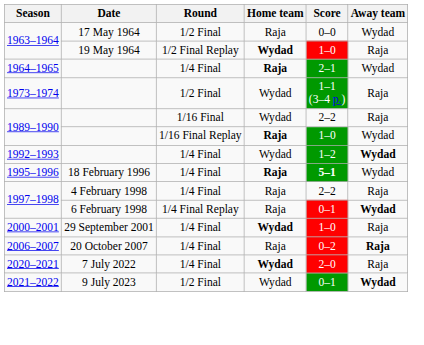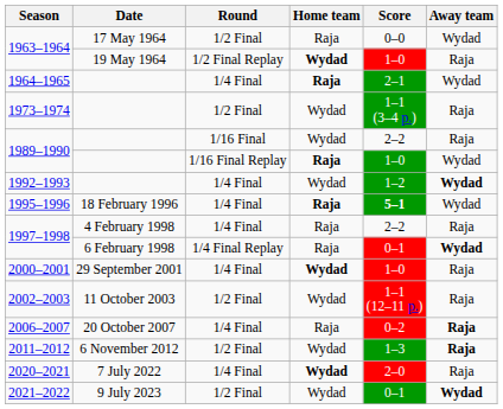+ row: 2002–2003 | 11 October 2003 | 1/2 Final | Wydad | 1–1 (12–11 p.) | Raja
+ row: 2011–2012 | 6 November 2012 | 1/2 Final | Wydad | 1–3 | Raja
